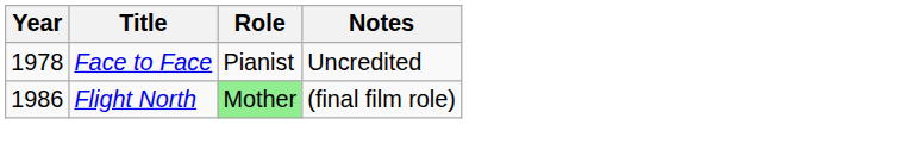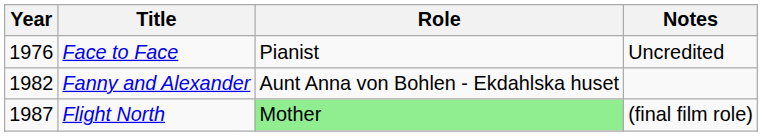Face to Face | Year: 1978 -> 1976
+ row: 1982 | Fanny and Alexander | Aunt Anna von Bohlen - Ekdahlska huset
Flight North | Year: 1986 -> 1987
